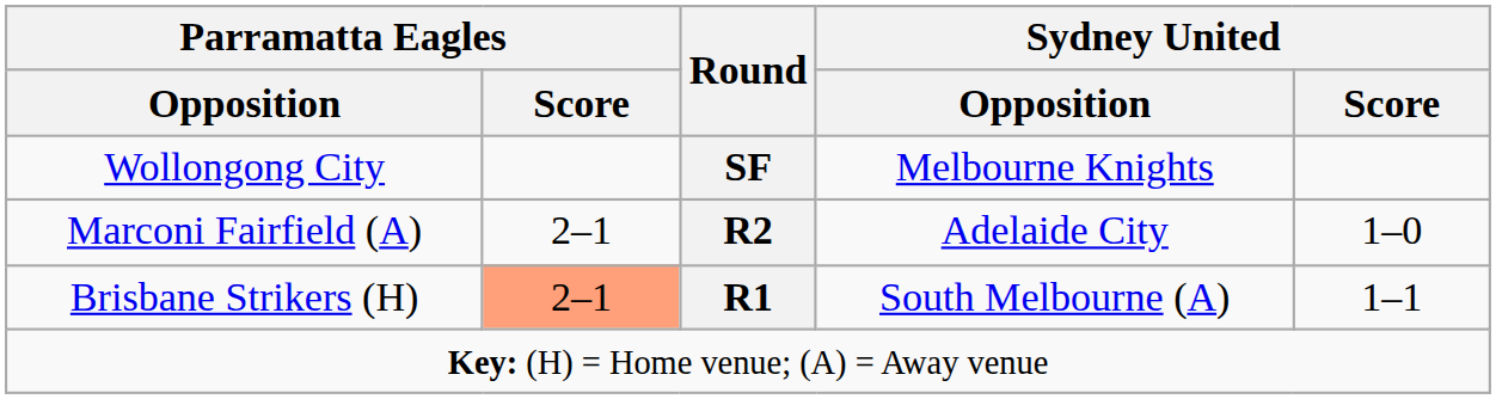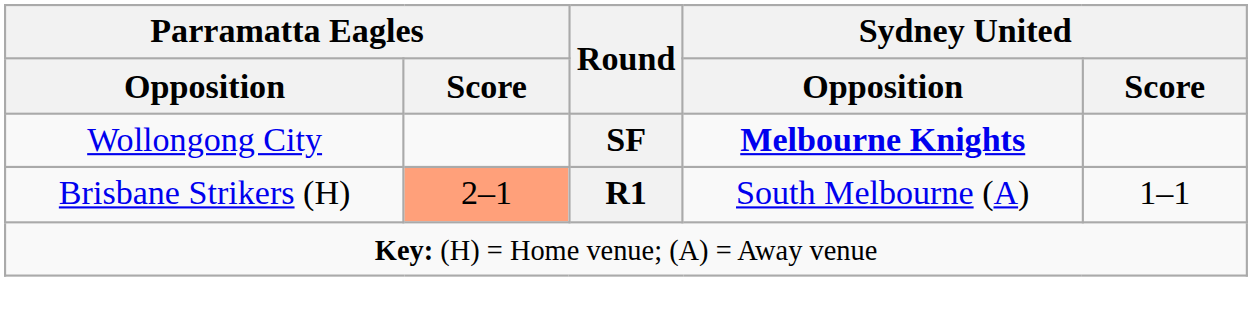Wollongong City | Sydney United / Opposition: normal -> bold
- row: Marconi Fairfield (A) | 2–1 | R2 | Adelaide City | 1–0
